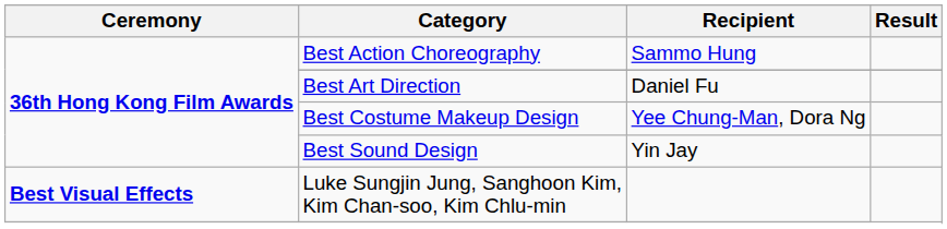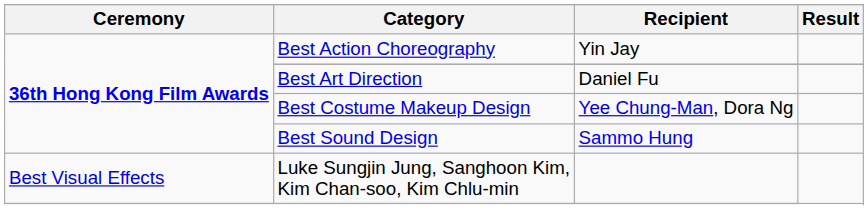Best Action Choreography | Recipient: Sammo Hung -> Yin Jay
Best Sound Design | Recipient: Yin Jay -> Sammo Hung
Luke Sungjin Jung, Sanghoon Kim, Kim Chan-soo, Kim Chlu-min | Ceremony: bold -> normal
